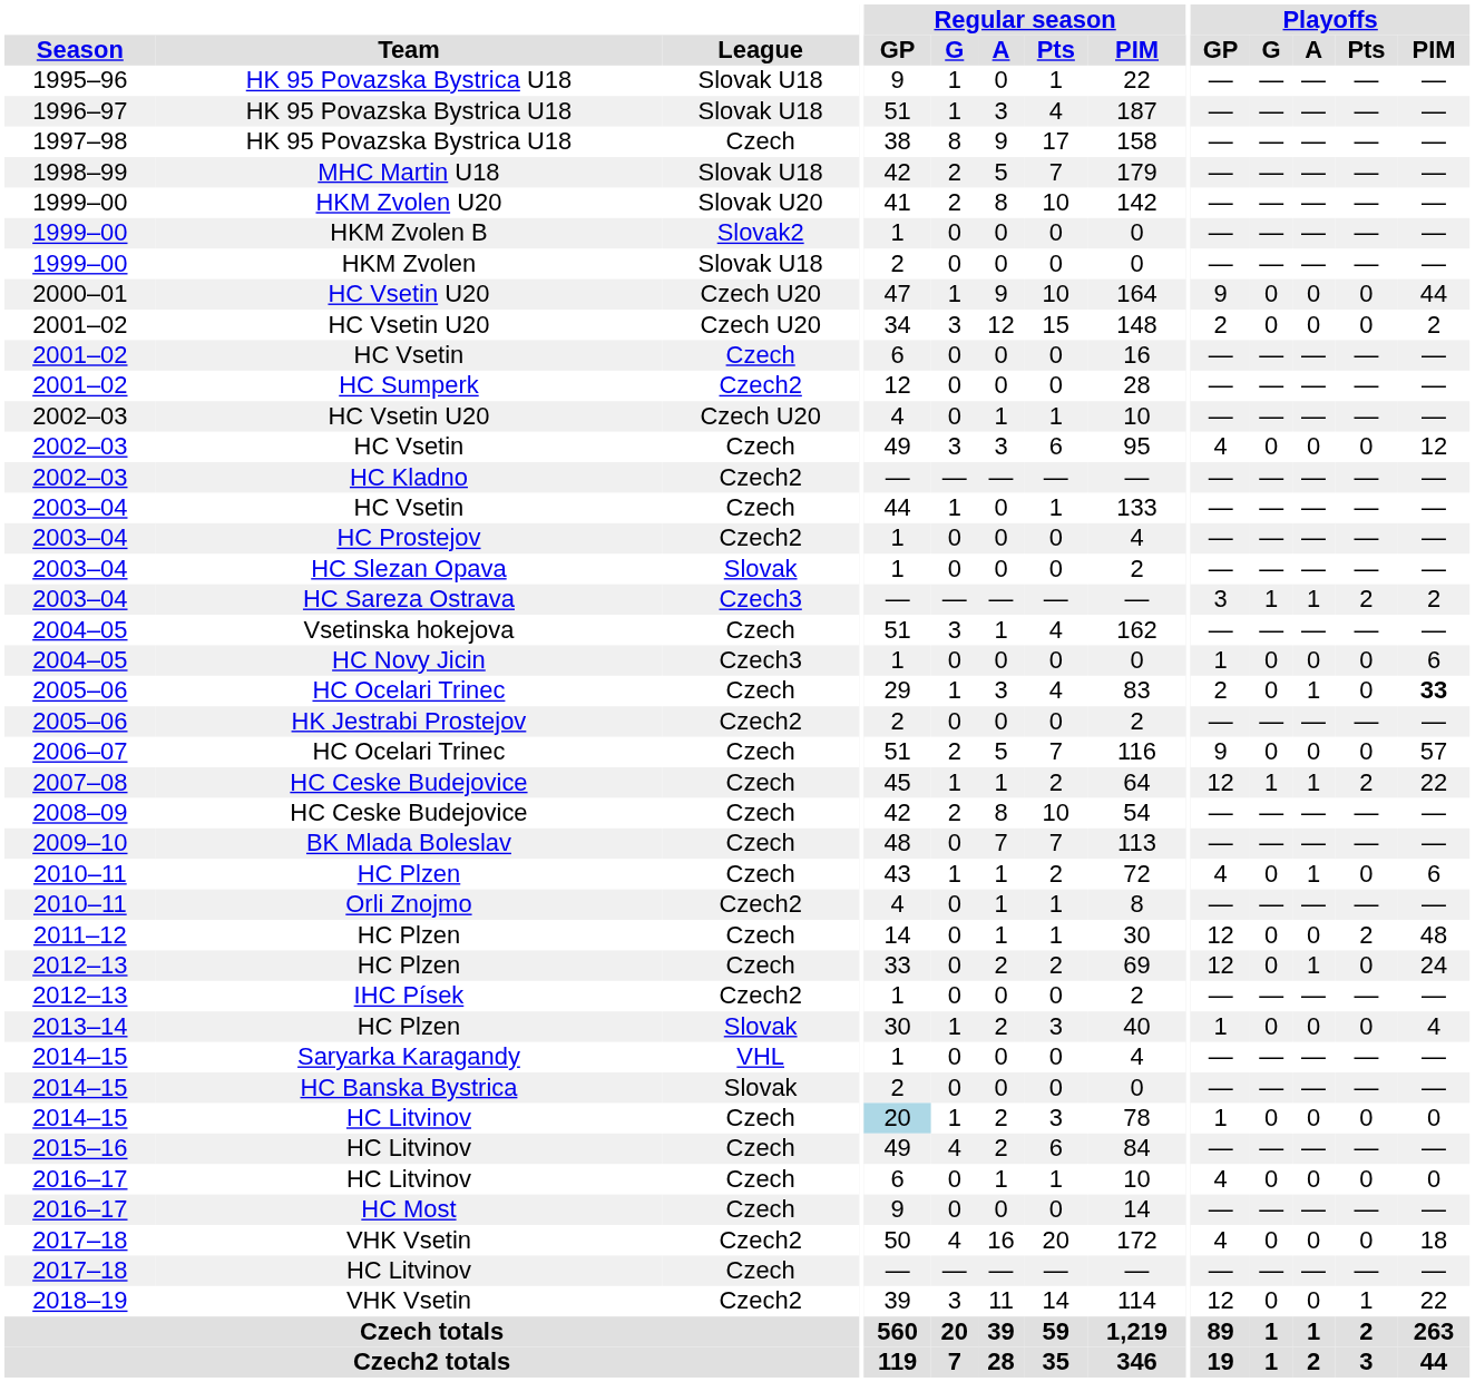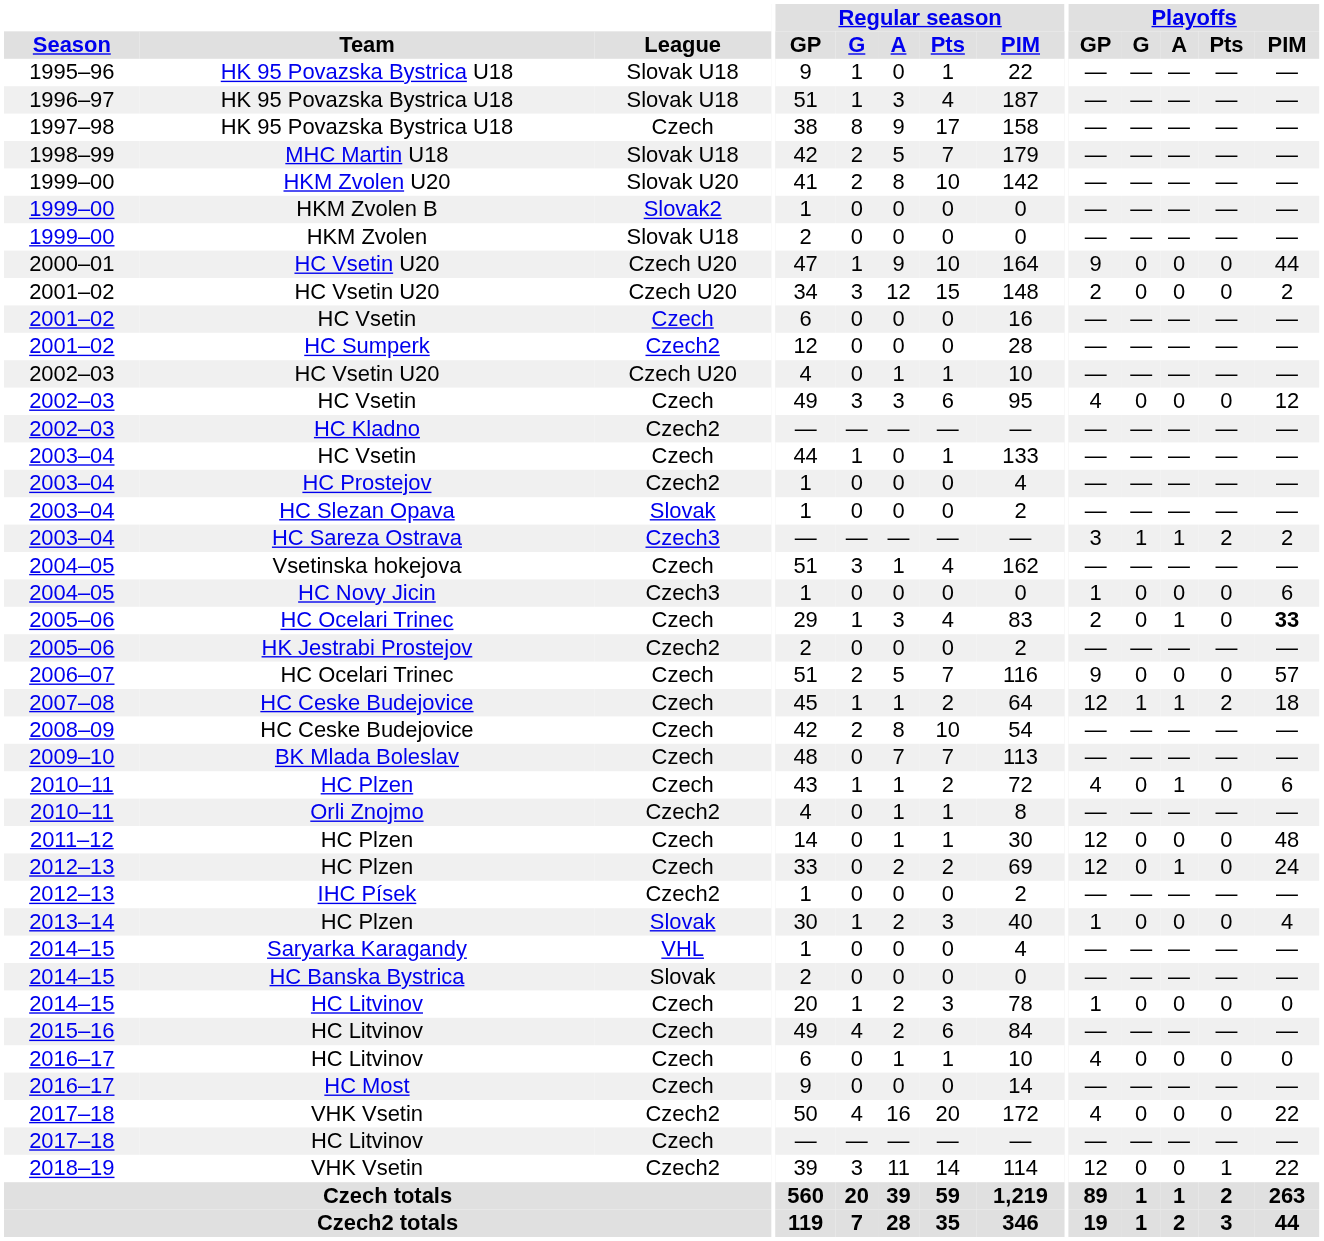2007–08 / HC Ceske Budejovice | Playoffs / PIM: 22 -> 18
2011–12 / HC Plzen | Playoffs / Pts: 2 -> 0
2014–15 / HC Litvinov | Regular season / GP: lightblue background -> no background
2017–18 / VHK Vsetin | Playoffs / PIM: 18 -> 22
